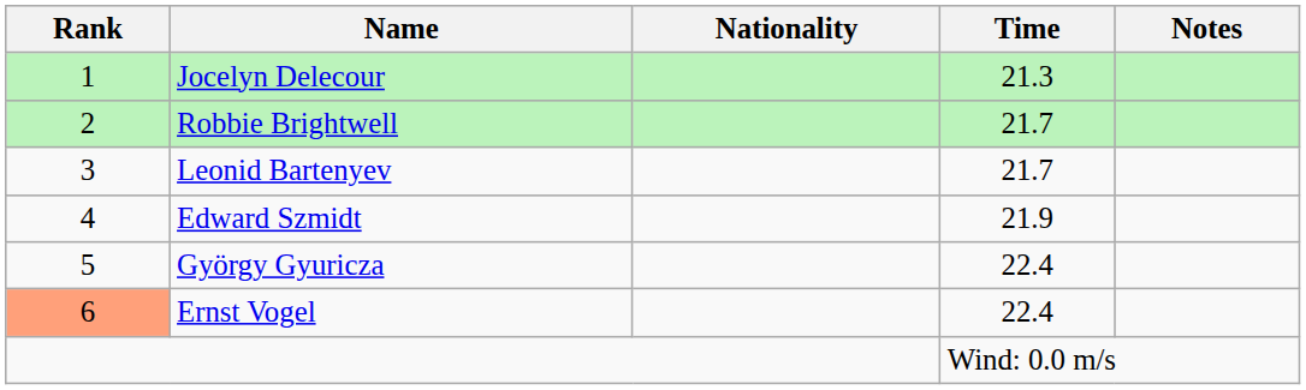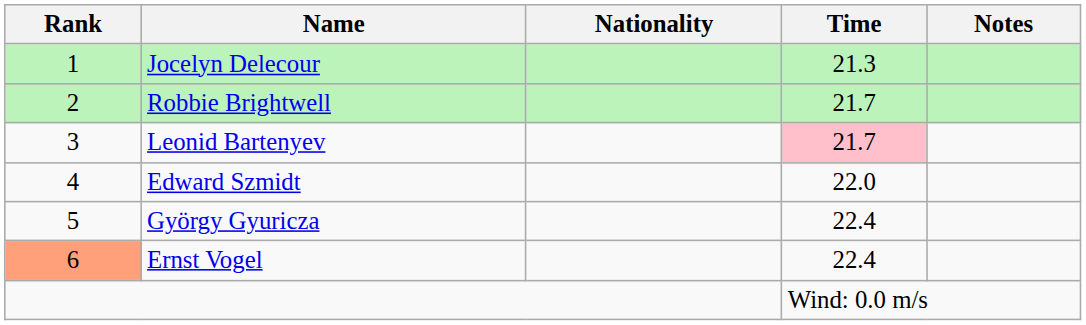Leonid Bartenyev | Time: no background -> pink background
Edward Szmidt | Time: 21.9 -> 22.0
